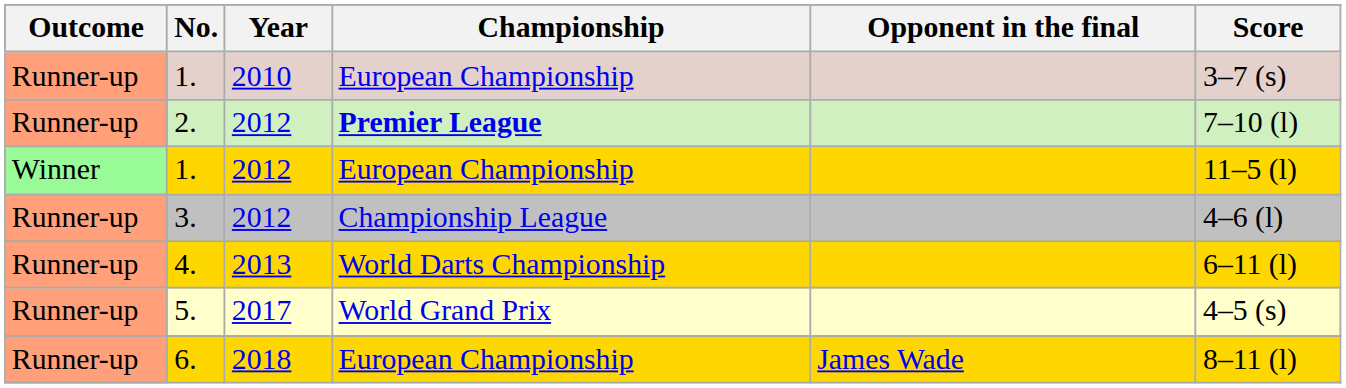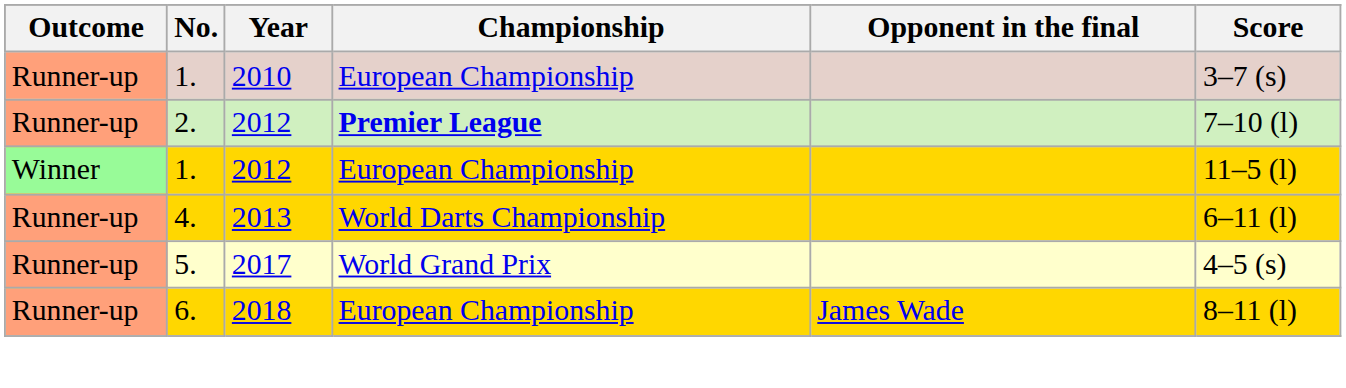- row: Runner-up | 3. | 2012 | Championship League | 4–6 (l)
